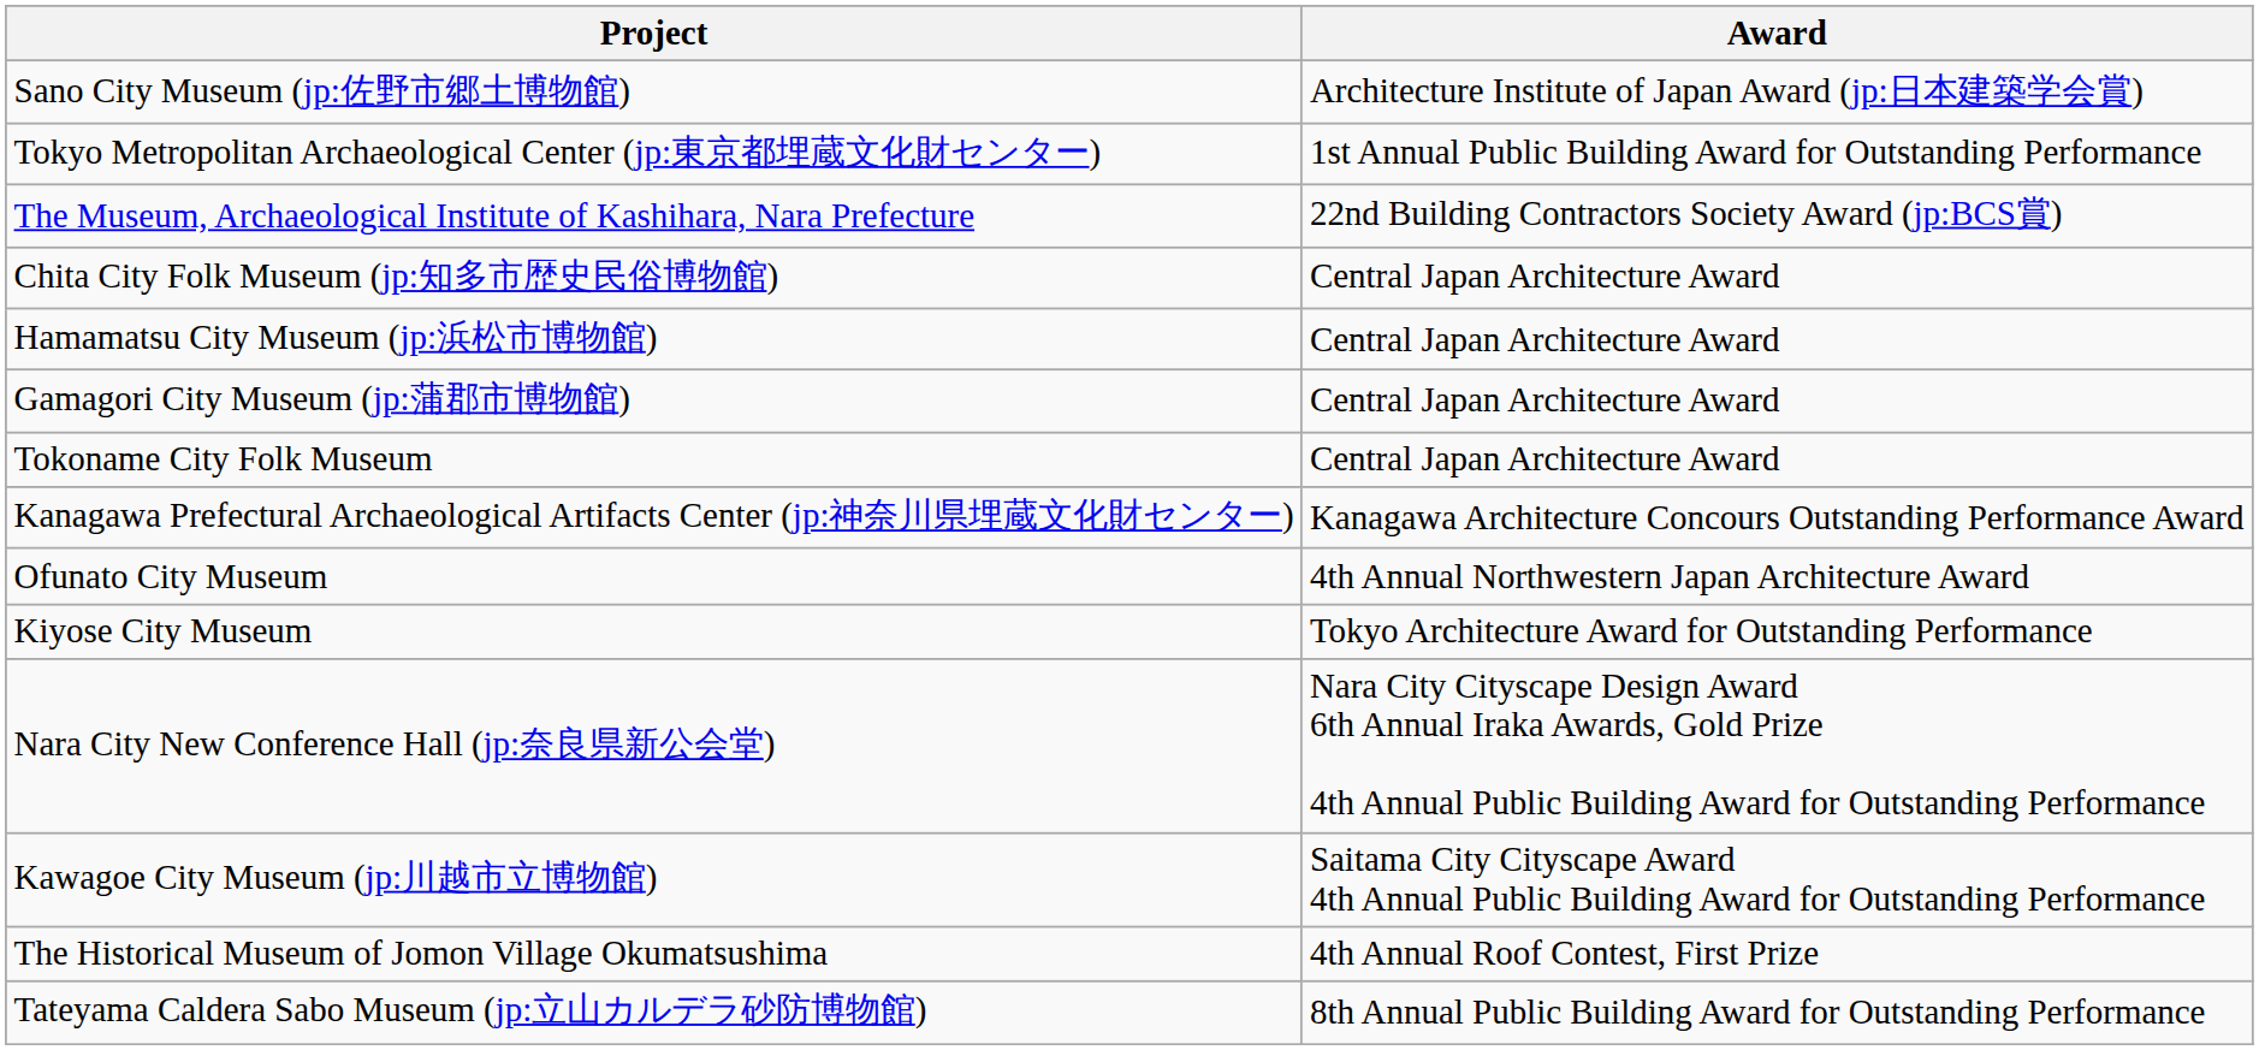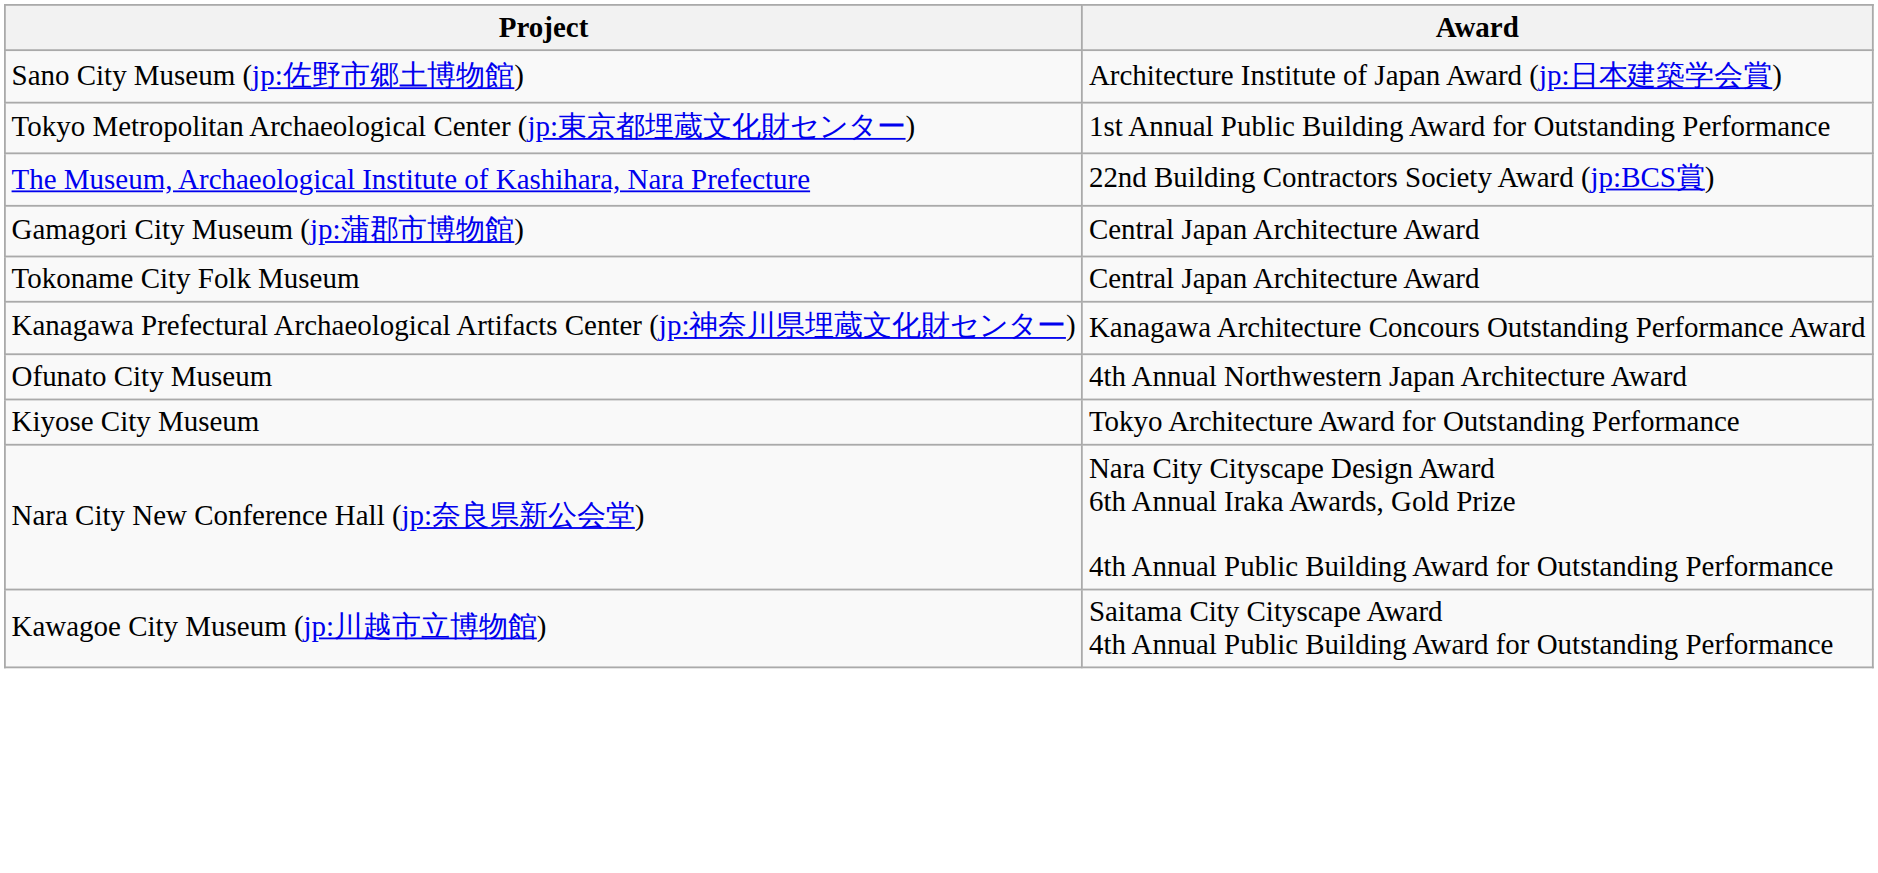- row: Chita City Folk Museum (jp:知多市歴史民俗博物館) | Central Japan Architecture Award
- row: Hamamatsu City Museum (jp:浜松市博物館) | Central Japan Architecture Award
- row: The Historical Museum of Jomon Village Okumatsushima | 4th Annual Roof Contest, First Prize
- row: Tateyama Caldera Sabo Museum (jp:立山カルデラ砂防博物館) | 8th Annual Public Building Award for Outstanding Performance
